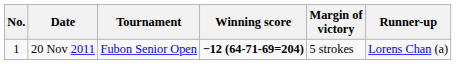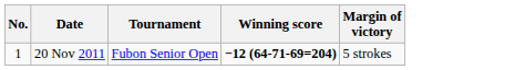- column: Runner-up | Lorens Chan (a)
